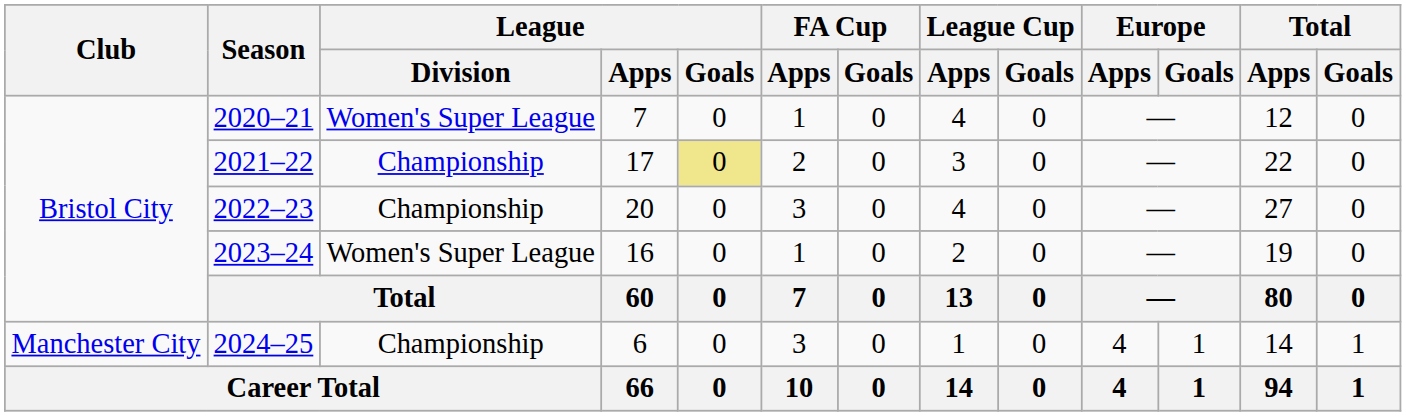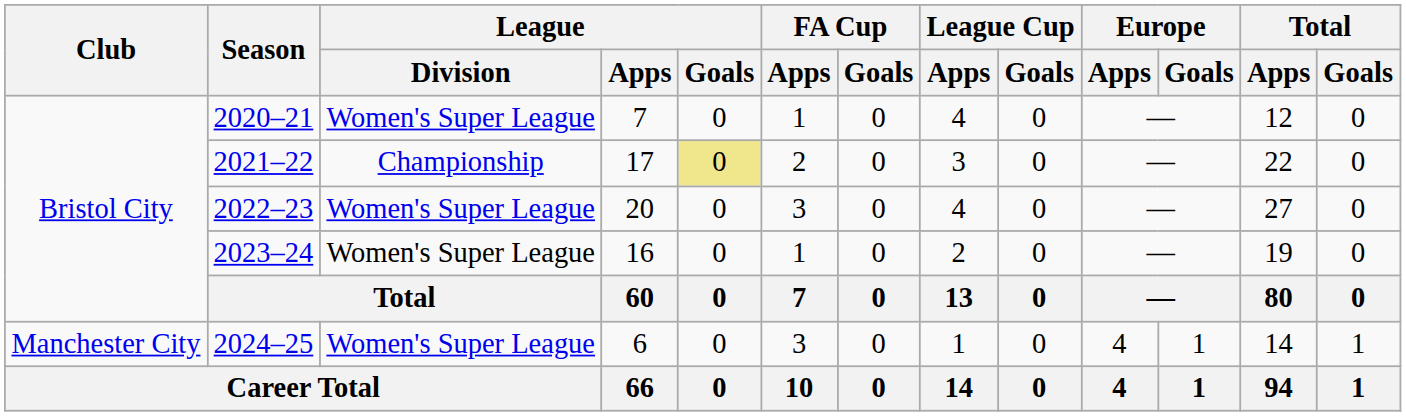2022–23 | League / Division: Championship -> Women's Super League
2024–25 | League / Division: Championship -> Women's Super League
